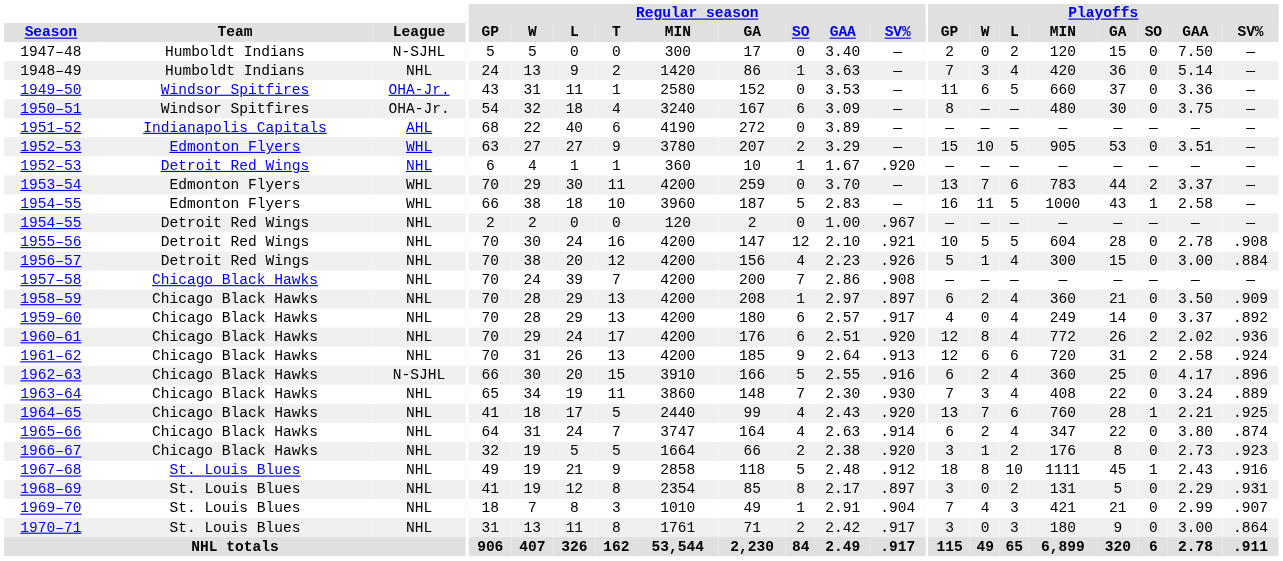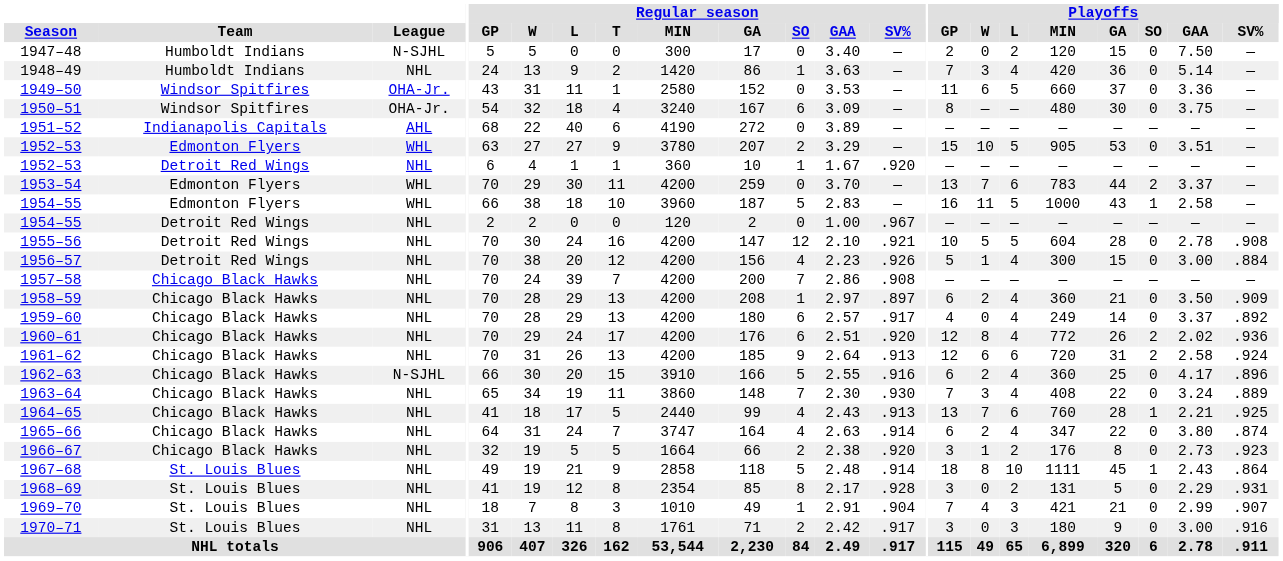1964–65 | Regular season / SV%: .920 -> .913
1967–68 | Regular season / SV%: .912 -> .914
1967–68 | Playoffs / SV%: .916 -> .864
1968–69 | Regular season / SV%: .897 -> .928
1970–71 | Playoffs / SV%: .864 -> .916
